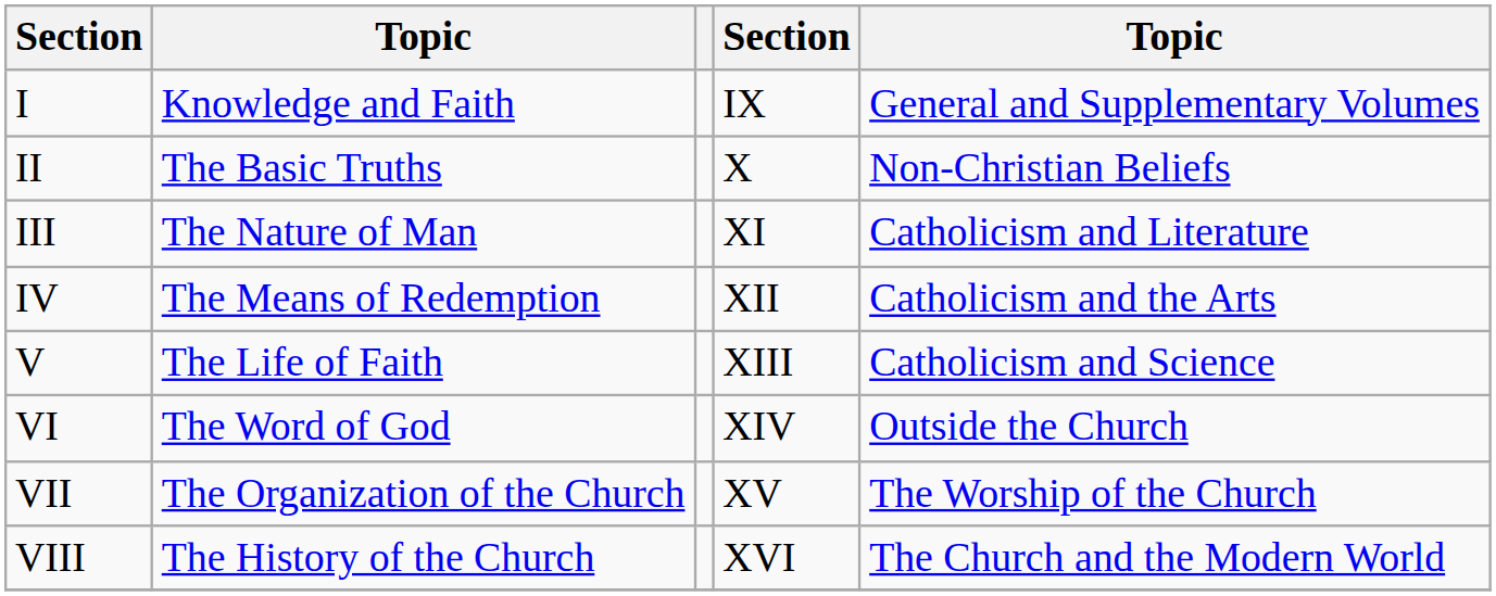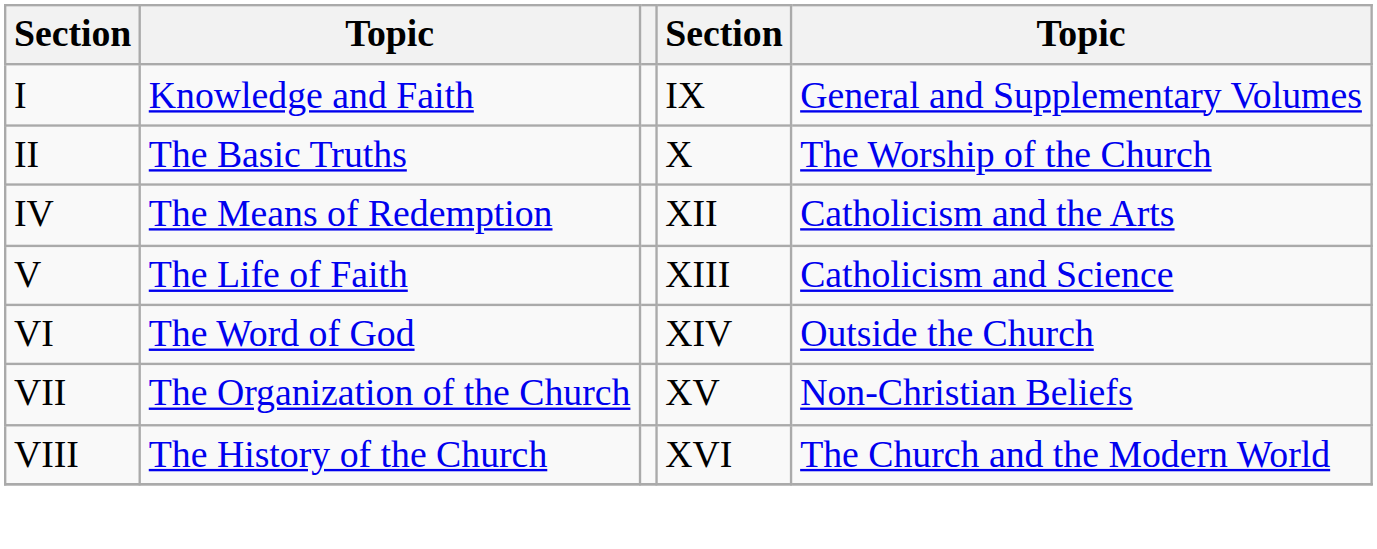II | column 5: Non-Christian Beliefs -> The Worship of the Church
- row: III | The Nature of Man | XI | Catholicism and Literature
VII | column 5: The Worship of the Church -> Non-Christian Beliefs
